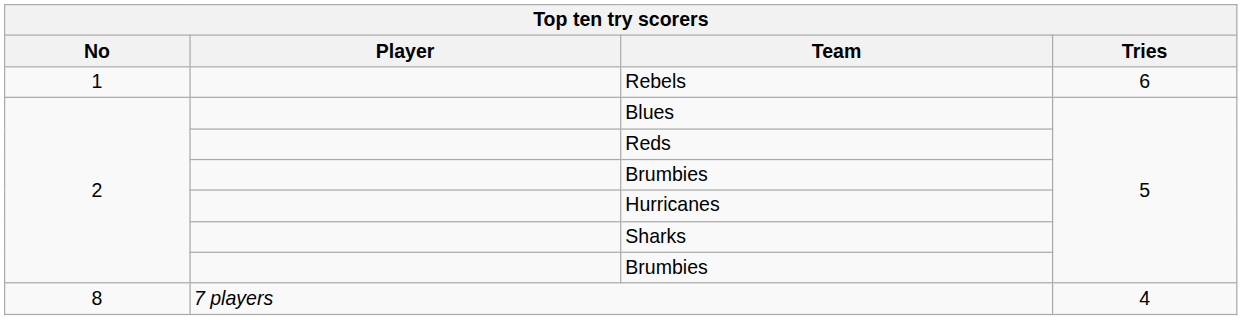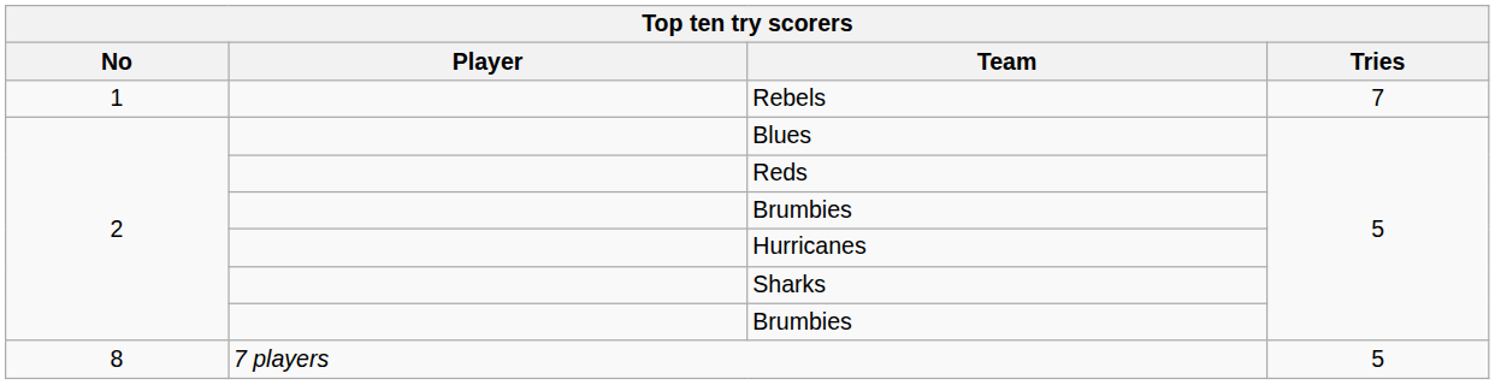Rebels | Tries: 6 -> 7
7 players | Tries: 4 -> 5
